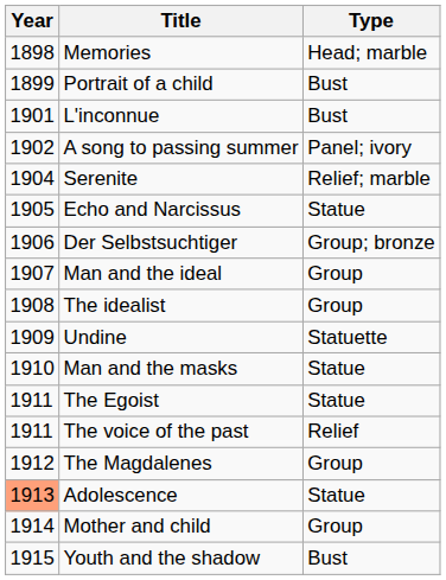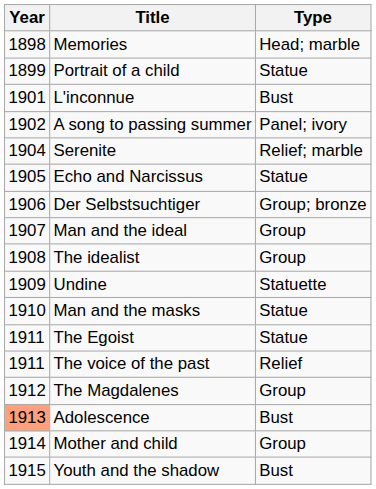Portrait of a child | Type: Bust -> Statue
Adolescence | Type: Statue -> Bust
